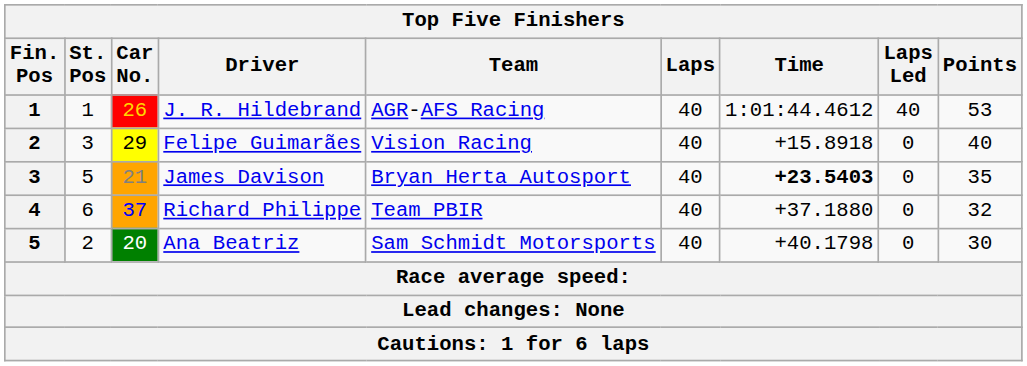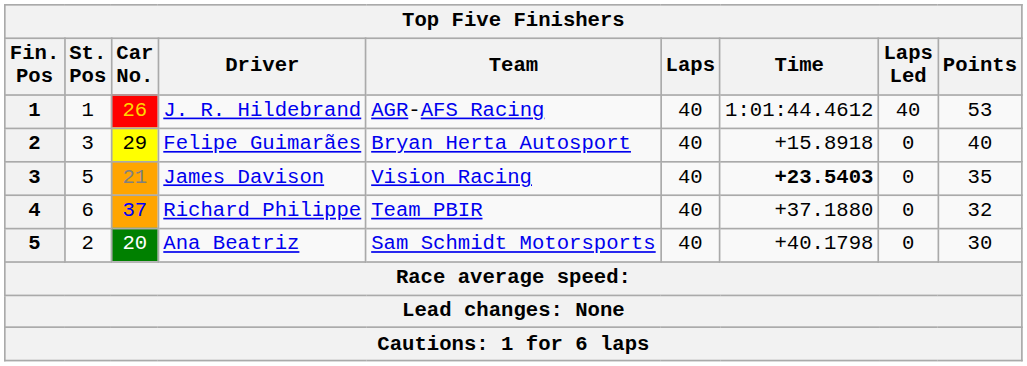Felipe Guimarães | Team: Vision Racing -> Bryan Herta Autosport
James Davison | Team: Bryan Herta Autosport -> Vision Racing
